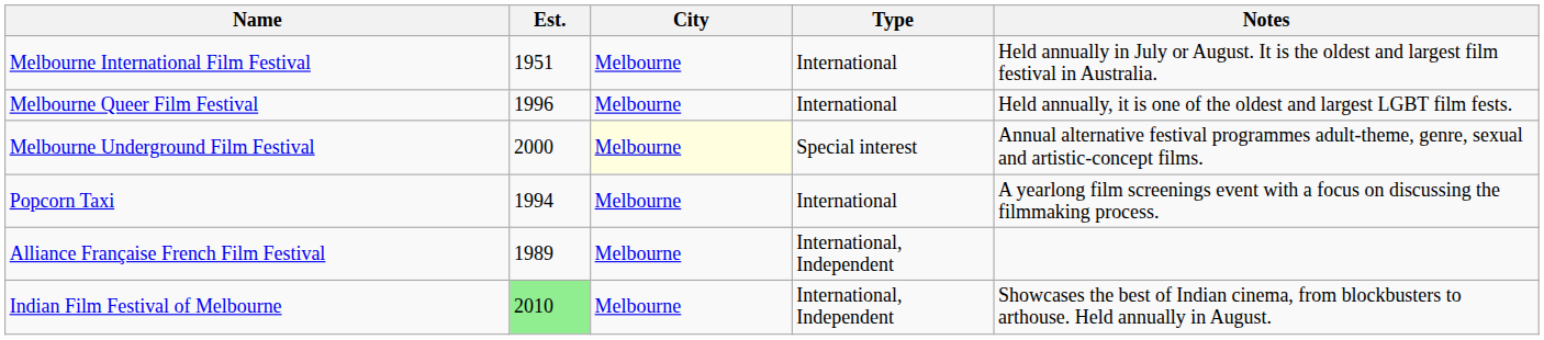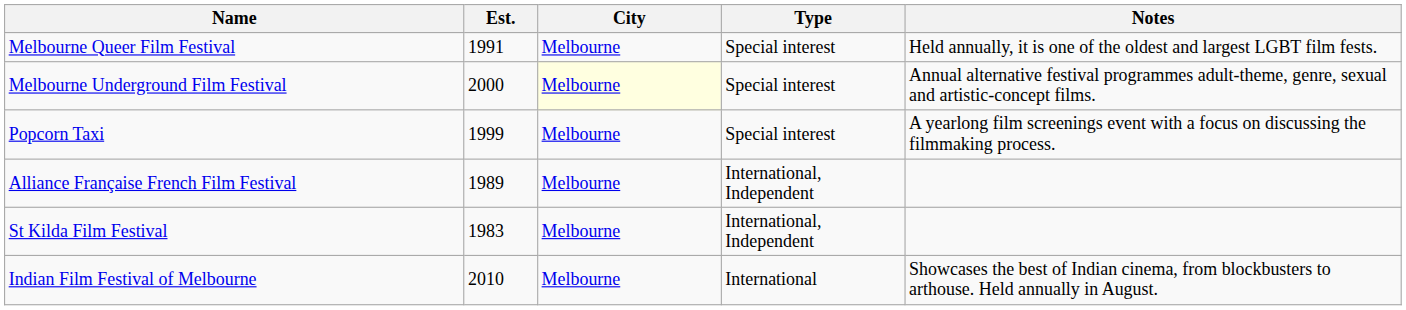- row: Melbourne International Film Festival | 1951 | Melbourne | International | Held annually in July or August. It is the oldest and largest film festival in Australia.
Melbourne Queer Film Festival | Est.: 1996 -> 1991
Melbourne Queer Film Festival | Type: International -> Special interest
Popcorn Taxi | Est.: 1994 -> 1999
Popcorn Taxi | Type: International -> Special interest
+ row: St Kilda Film Festival | 1983 | Melbourne | International, Independent
Indian Film Festival of Melbourne | Est.: lightgreen background -> no background
Indian Film Festival of Melbourne | Type: International, Independent -> International
